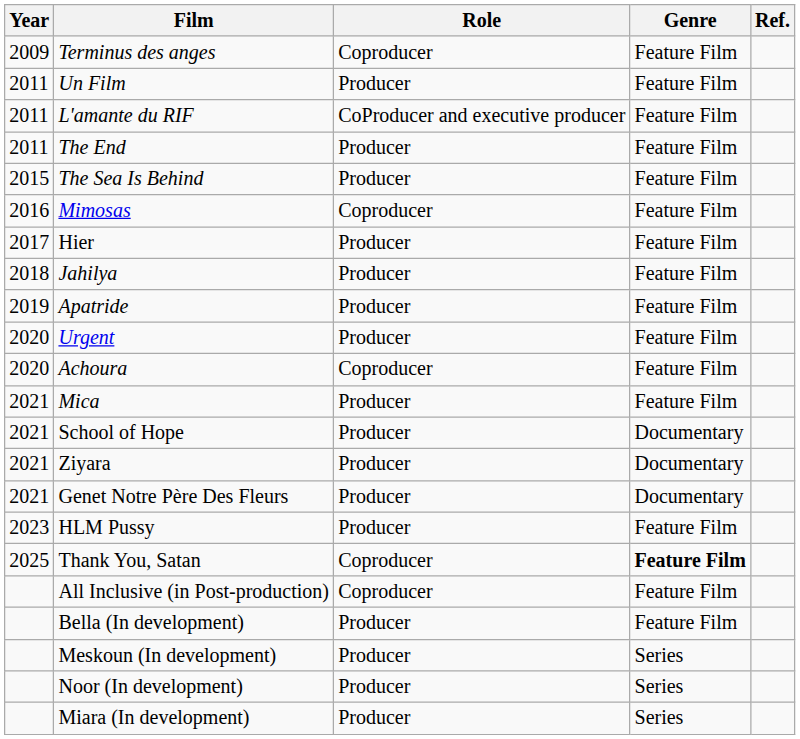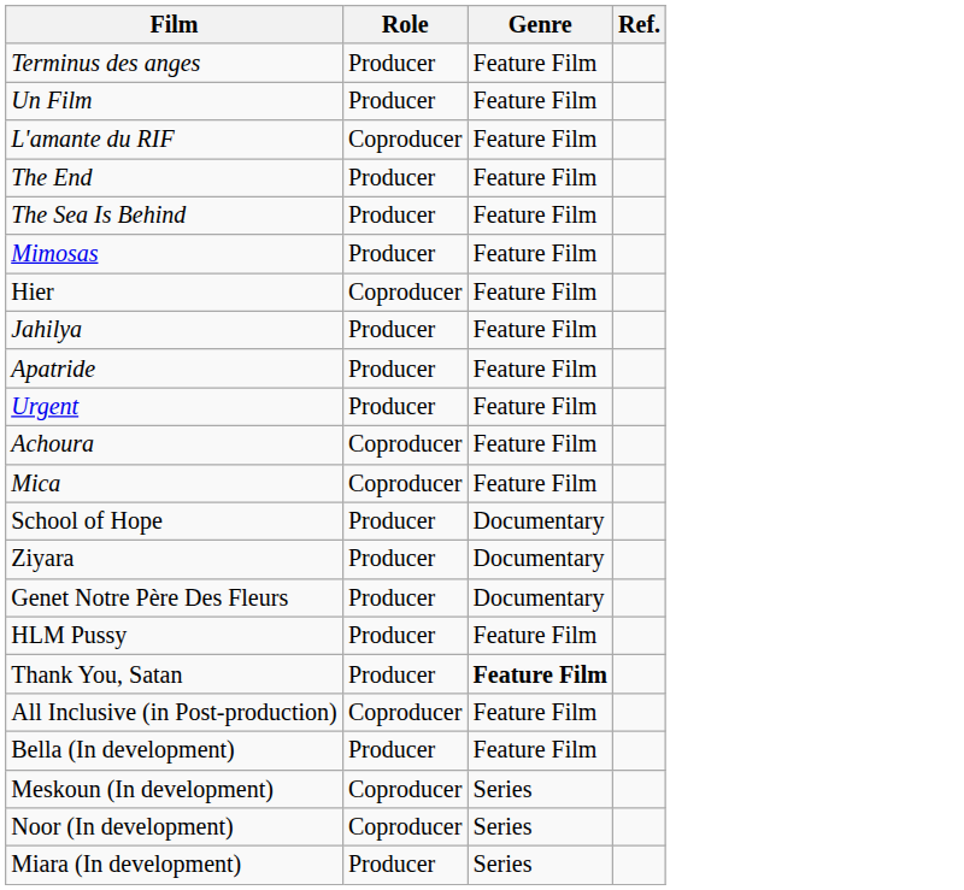- column: Year | 2009 | 2011 | 2011 | 2011 | 2015 | 2016 | 2017 | 2018 | 2019 | 2020 | 2020 | 2021 | 2021 | 2021 | 2021 | 2023 | 2025
Terminus des anges | Role: Coproducer -> Producer
L'amante du RIF | Role: CoProducer and executive producer -> Coproducer
Mimosas | Role: Coproducer -> Producer
Hier | Role: Producer -> Coproducer
Mica | Role: Producer -> Coproducer
Thank You, Satan | Role: Coproducer -> Producer
Meskoun (In development) | Role: Producer -> Coproducer
Noor (In development) | Role: Producer -> Coproducer
